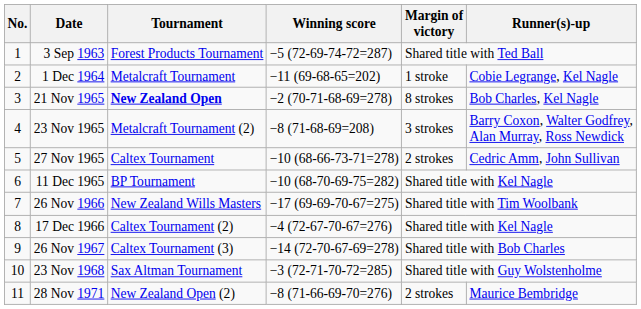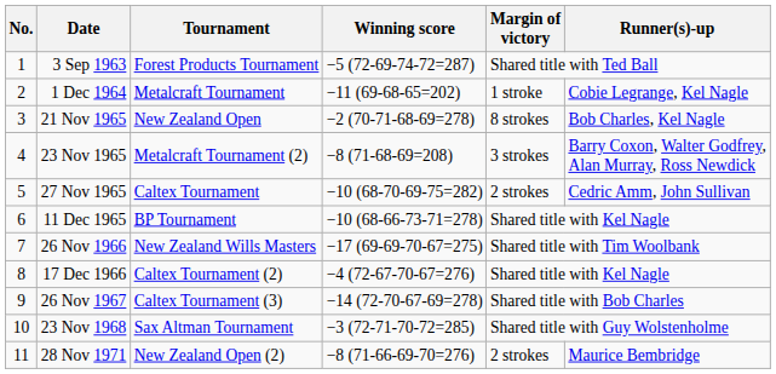21 Nov 1965 | Tournament: bold -> normal
27 Nov 1965 | Winning score: −10 (68-66-73-71=278) -> −10 (68-70-69-75=282)
11 Dec 1965 | Winning score: −10 (68-70-69-75=282) -> −10 (68-66-73-71=278)
